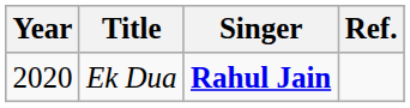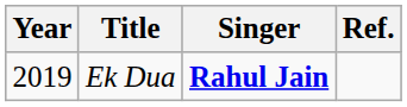Ek Dua | Year: 2020 -> 2019
